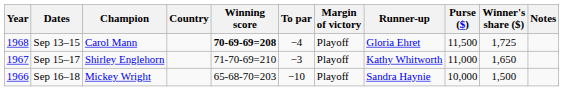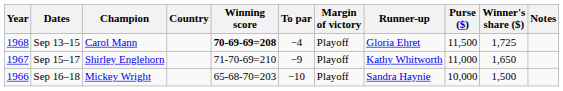Sep 15–17 | To par: −3 -> −9
